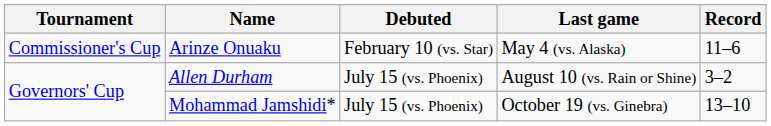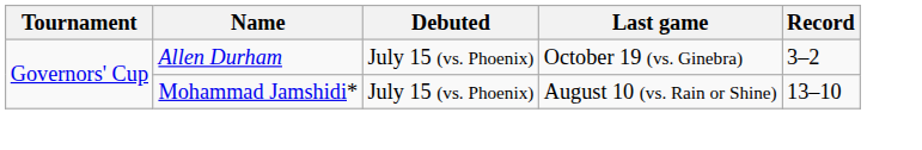- row: Commissioner's Cup | Arinze Onuaku | February 10 (vs. Star) | May 4 (vs. Alaska) | 11–6
Allen Durham | Last game: August 10 (vs. Rain or Shine) -> October 19 (vs. Ginebra)
Mohammad Jamshidi* | Last game: October 19 (vs. Ginebra) -> August 10 (vs. Rain or Shine)
